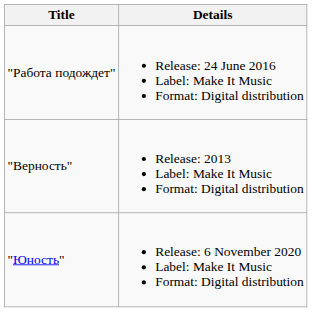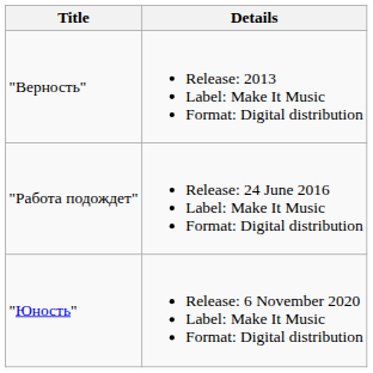rows swapped: "Верность" <-> "Работа подождет"
